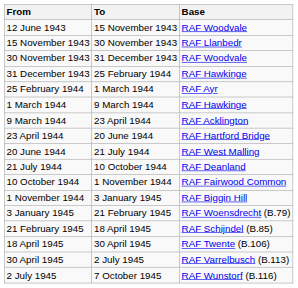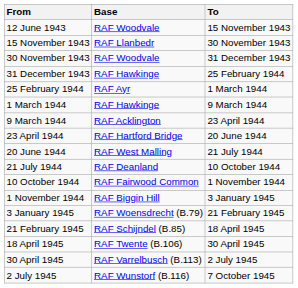columns swapped: To <-> Base
